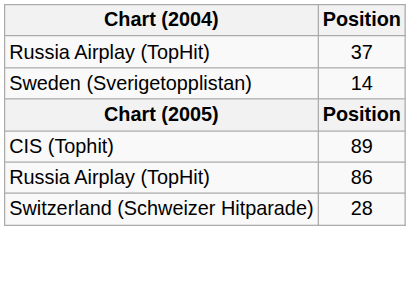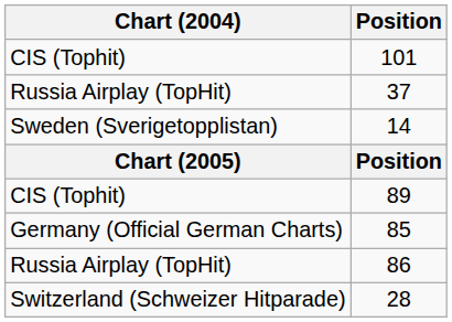+ row: CIS (Tophit) | 101
+ row: Germany (Official German Charts) | 85
